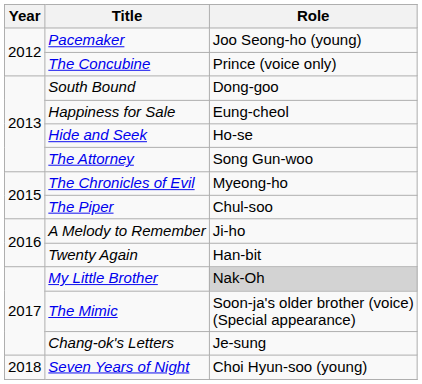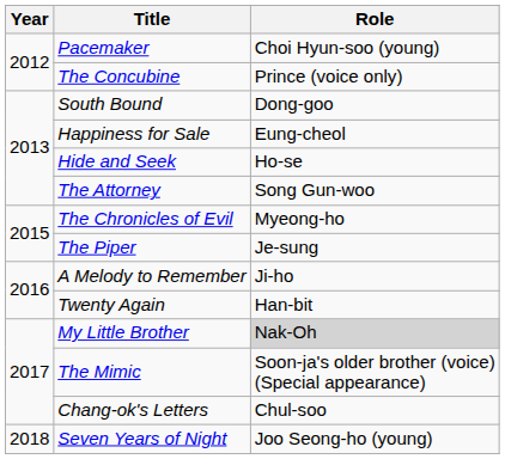Pacemaker | Role: Joo Seong-ho (young) -> Choi Hyun-soo (young)
The Piper | Role: Chul-soo -> Je-sung
Chang-ok's Letters | Role: Je-sung -> Chul-soo
Seven Years of Night | Role: Choi Hyun-soo (young) -> Joo Seong-ho (young)
